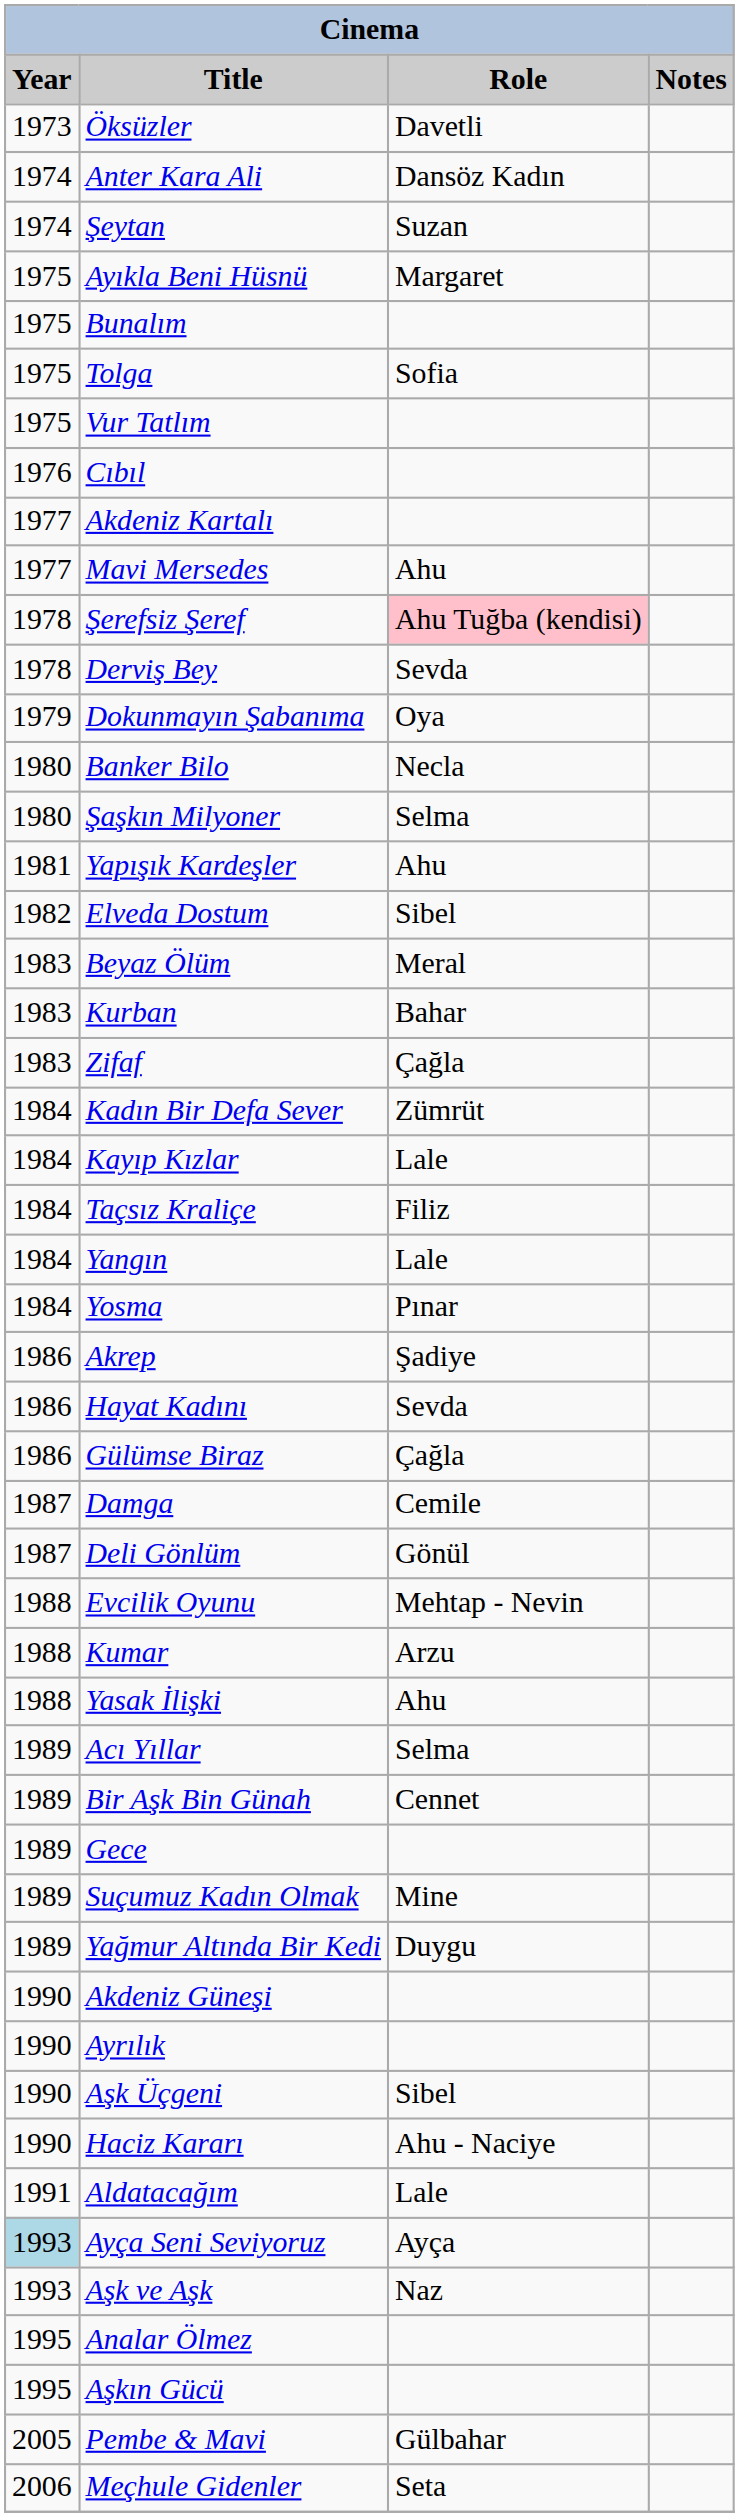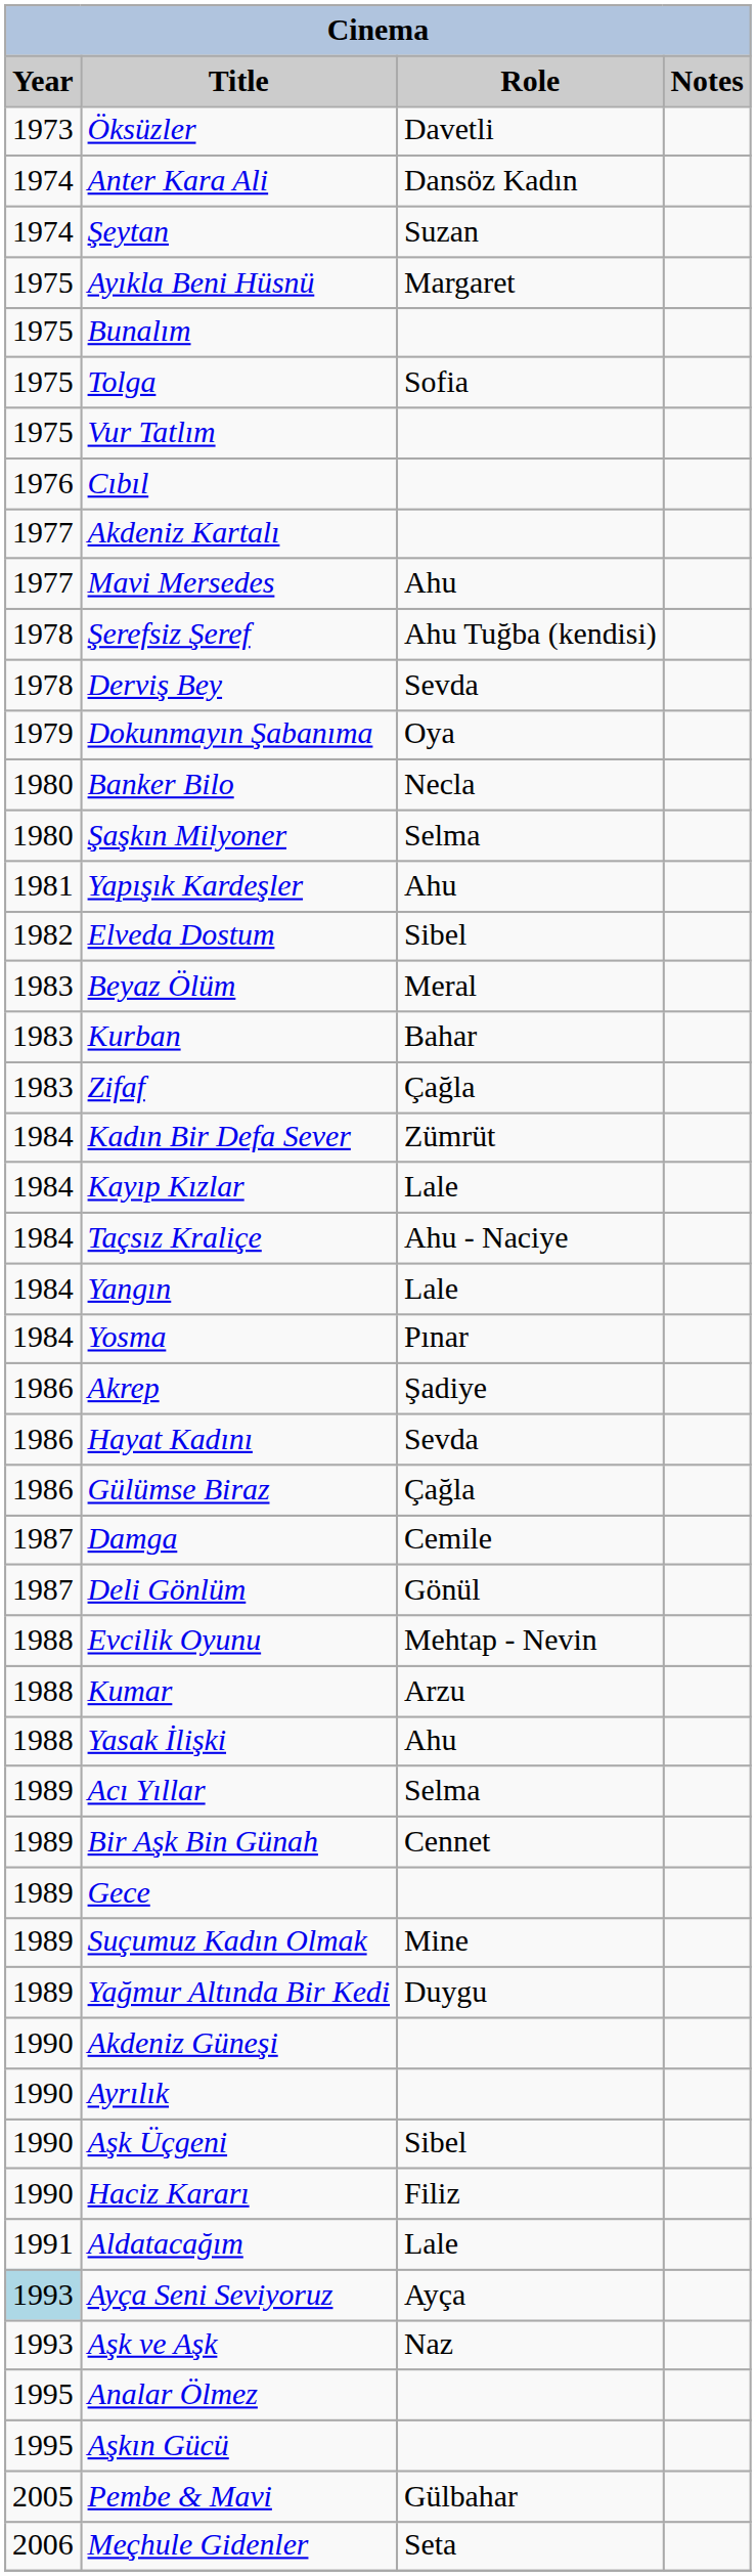Şerefsiz Şeref | Role: pink background -> no background
Taçsız Kraliçe | Role: Filiz -> Ahu - Naciye
Haciz Kararı | Role: Ahu - Naciye -> Filiz
